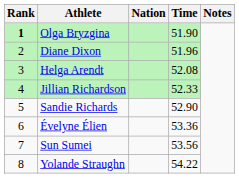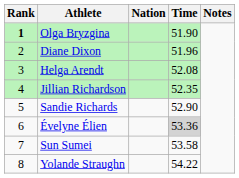Jillian Richardson | Time: 52.33 -> 52.35
Évelyne Élien | Time: no background -> lightgrey background
Sun Sumei | Time: 53.56 -> 53.58
